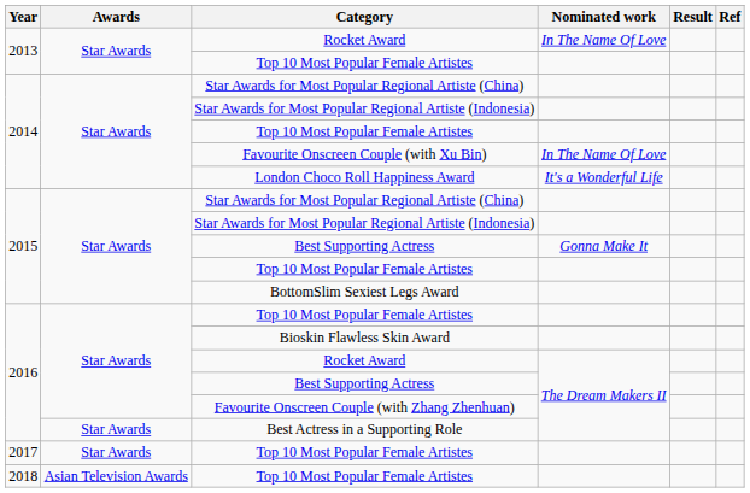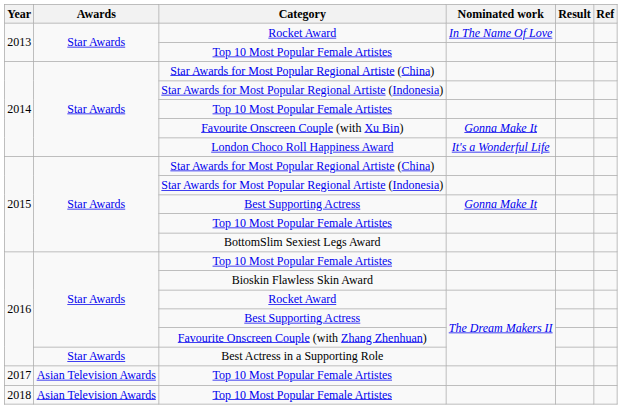Favourite Onscreen Couple (with Xu Bin) | Nominated work: In The Name Of Love -> Gonna Make It
2017 / Top 10 Most Popular Female Artistes | Awards: Star Awards -> Asian Television Awards
